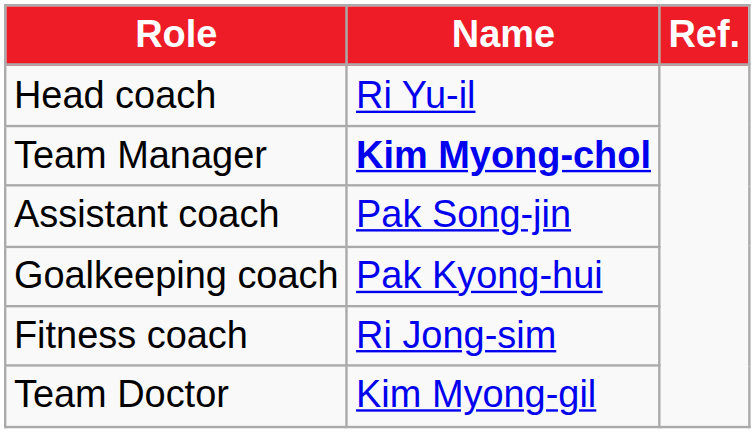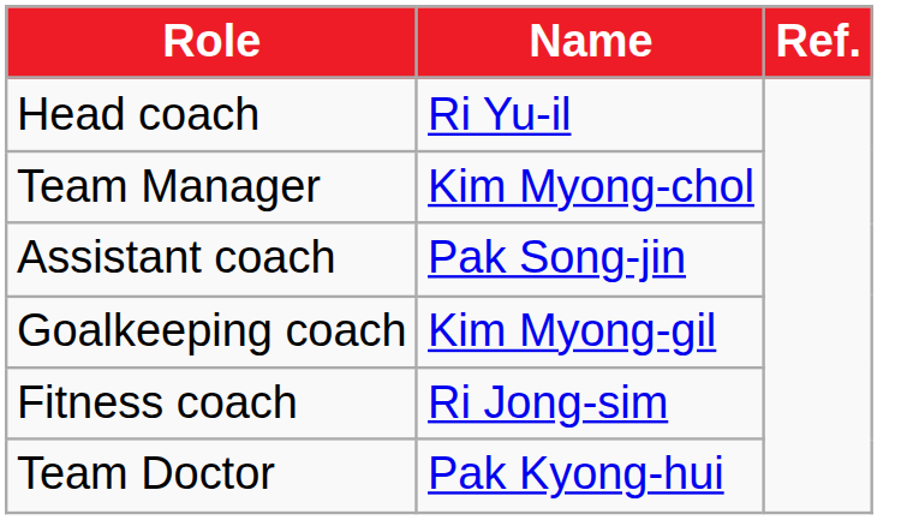Team Manager | Name: bold -> normal
Goalkeeping coach | Name: Pak Kyong-hui -> Kim Myong-gil
Team Doctor | Name: Kim Myong-gil -> Pak Kyong-hui
